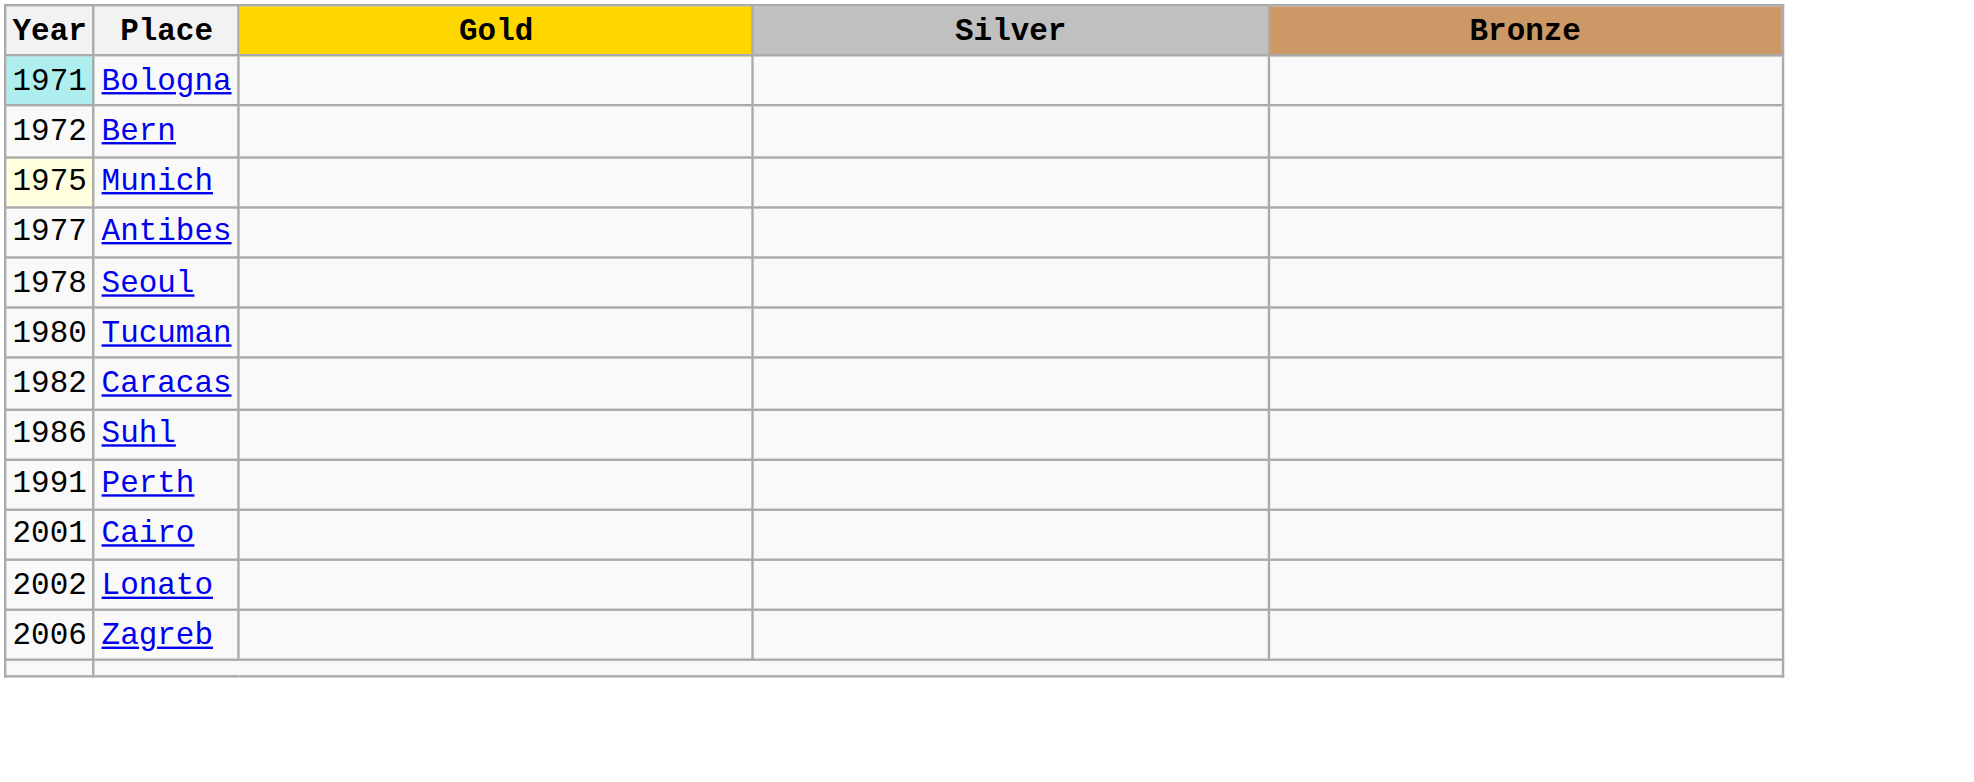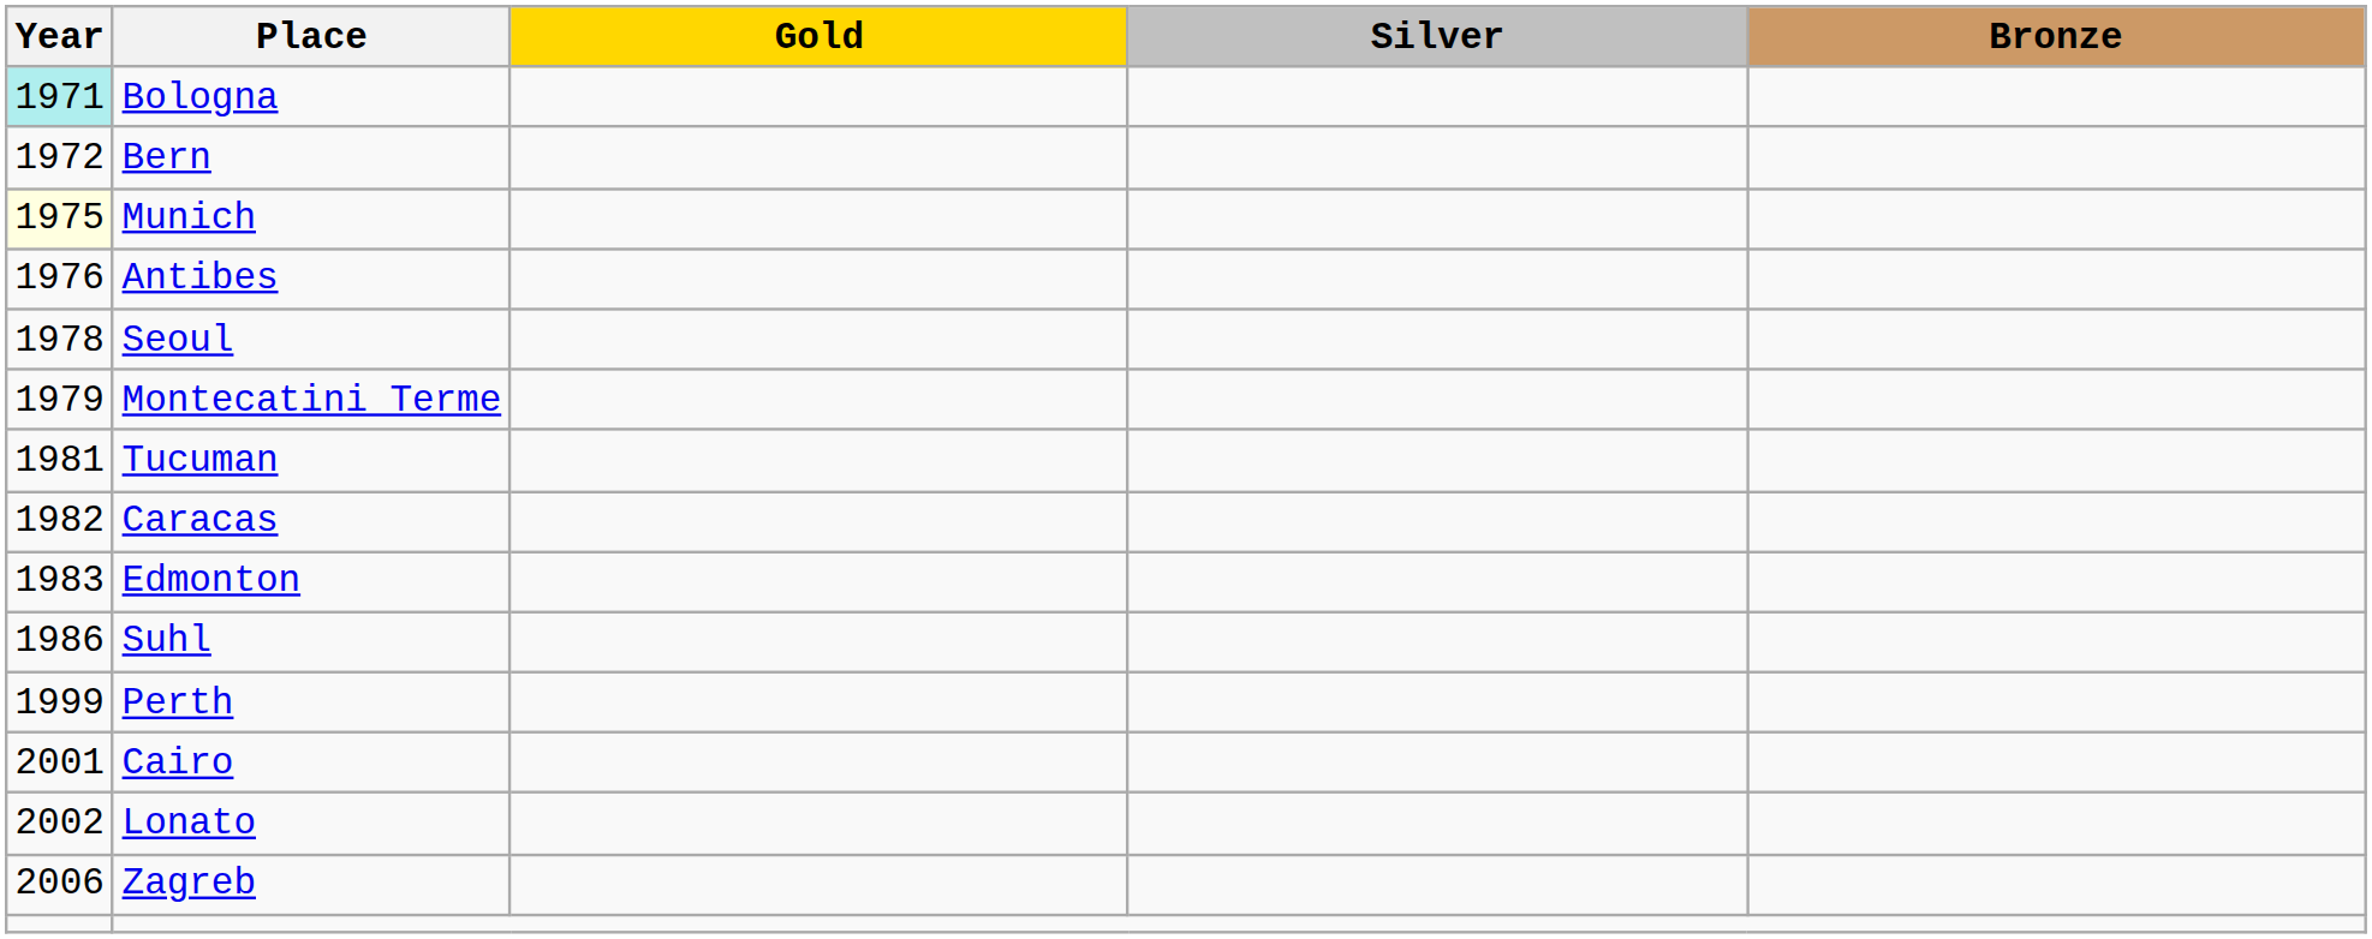Antibes | Year: 1977 -> 1976
+ row: 1979 | Montecatini Terme
Tucuman | Year: 1980 -> 1981
+ row: 1983 | Edmonton
Perth | Year: 1991 -> 1999
